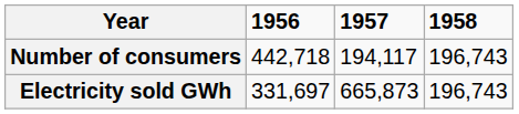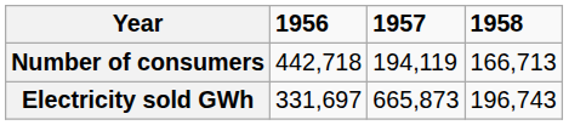Number of consumers | 1957: 194,117 -> 194,119
Number of consumers | 1958: 196,743 -> 166,713
